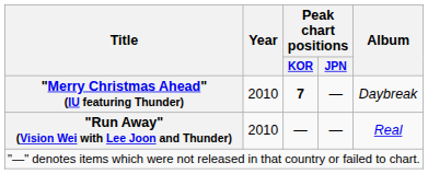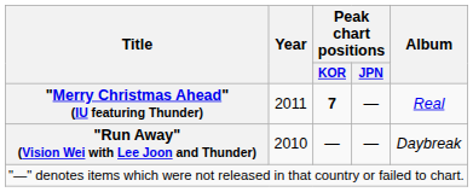"Merry Christmas Ahead" (IU featuring Thunder) | Year: 2010 -> 2011
"Merry Christmas Ahead" (IU featuring Thunder) | Album: Daybreak -> Real
"Run Away" (Vision Wei with Lee Joon and Thunder) | Album: Real -> Daybreak
